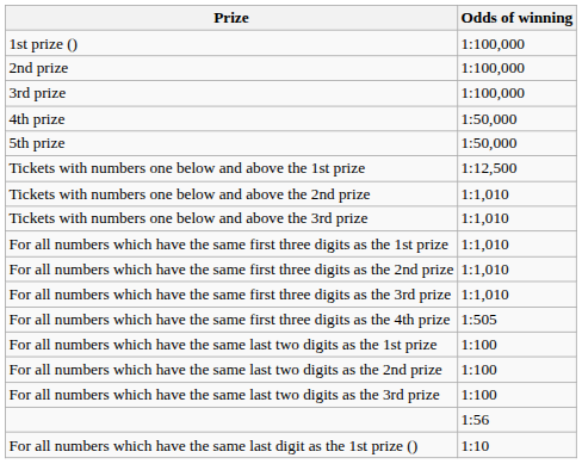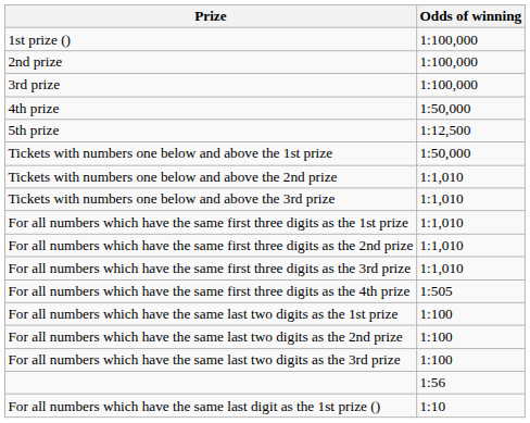5th prize | Odds of winning: 1:50,000 -> 1:12,500
Tickets with numbers one below and above the 1st prize | Odds of winning: 1:12,500 -> 1:50,000
